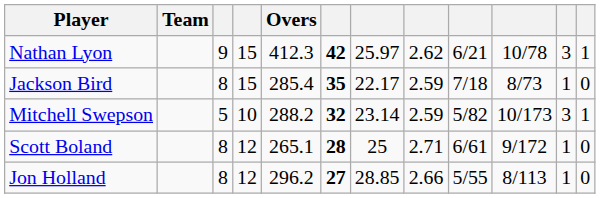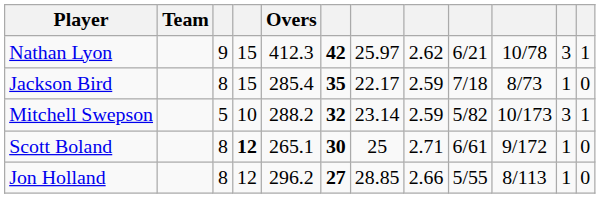Scott Boland | column 4: normal -> bold
Scott Boland | column 6: 28 -> 30
